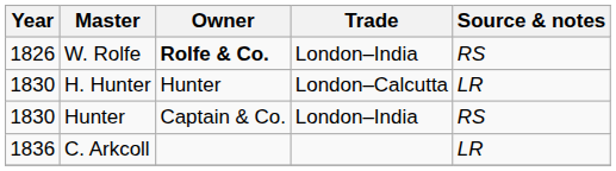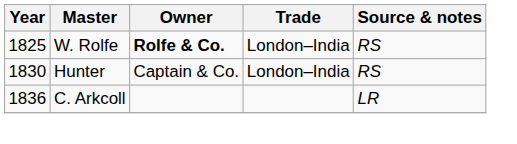W. Rolfe | Year: 1826 -> 1825
- row: 1830 | H. Hunter | Hunter | London–Calcutta | LR
